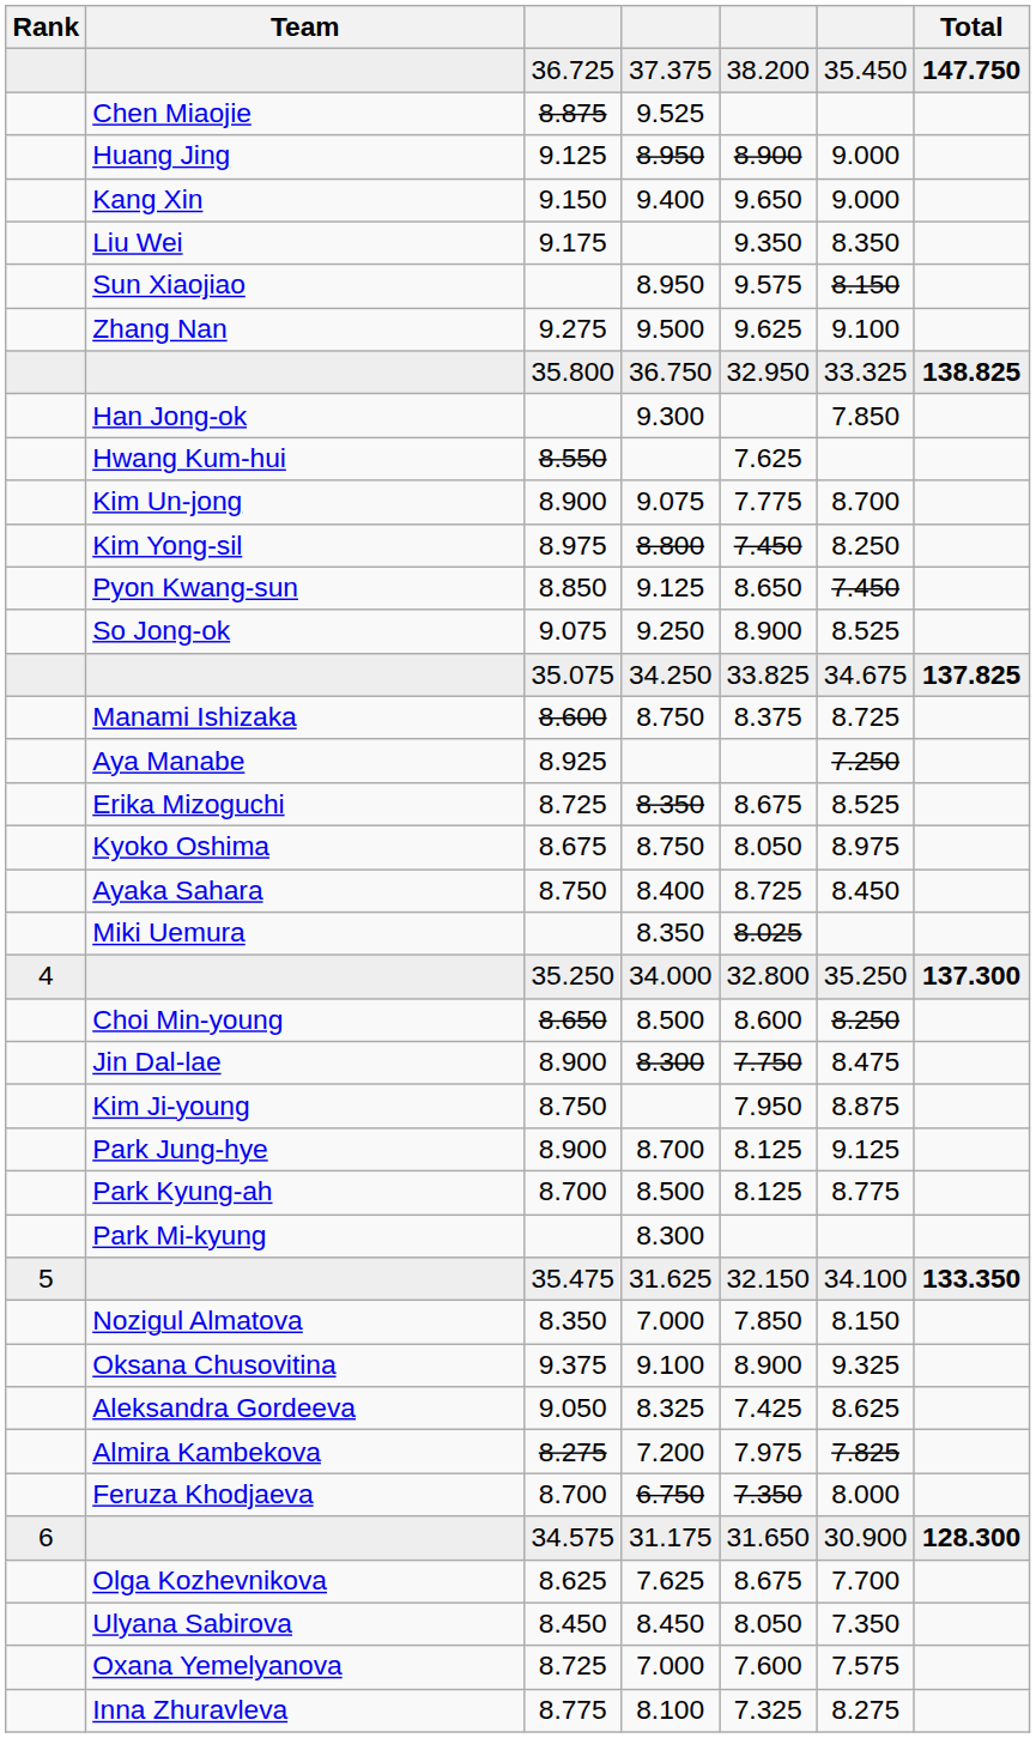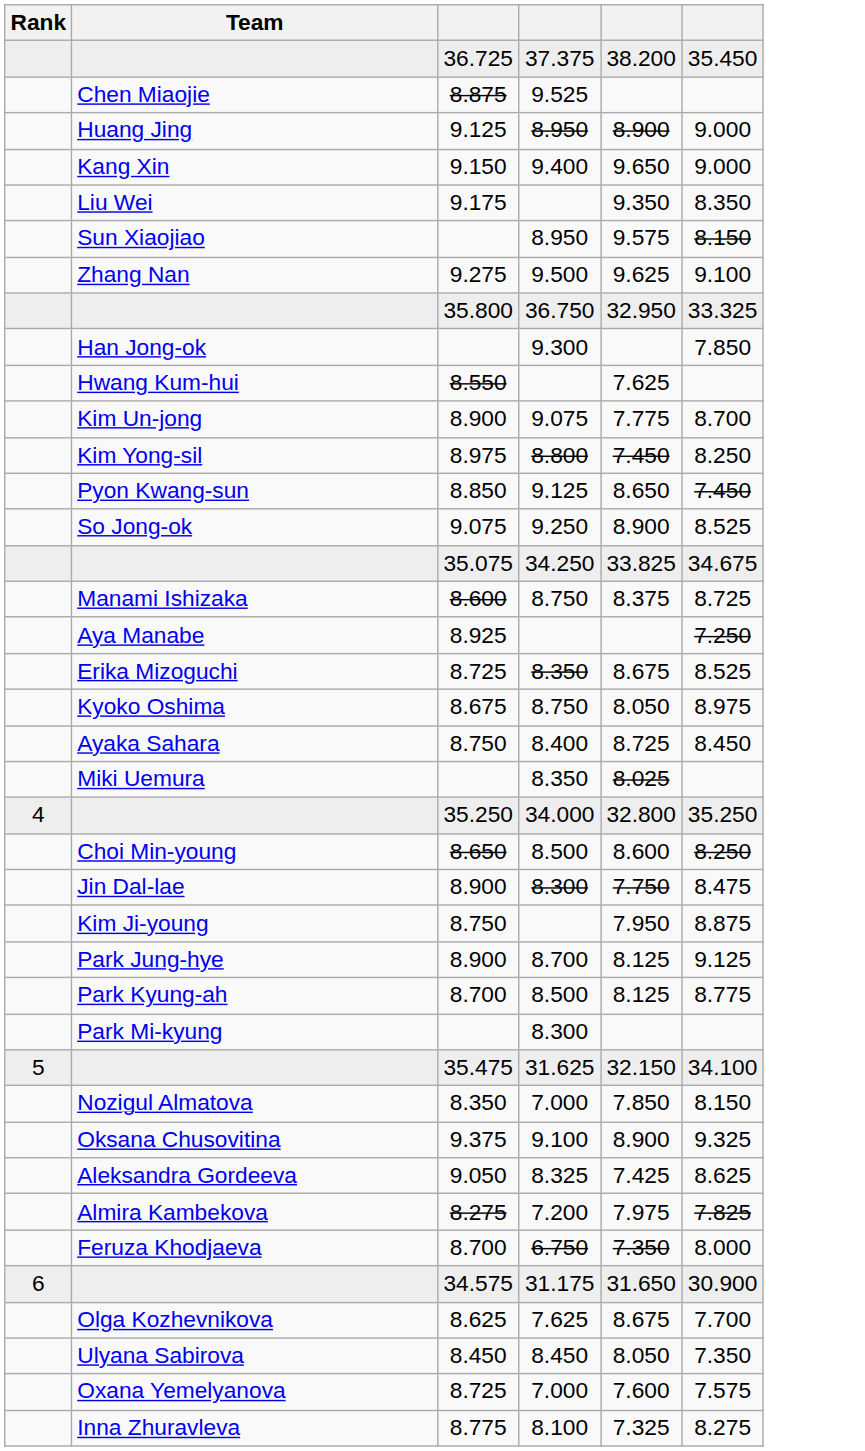- column: Total | 147.750 | 138.825 | 137.825 | 137.300 | 133.350 | 128.300
